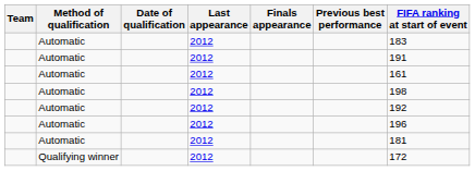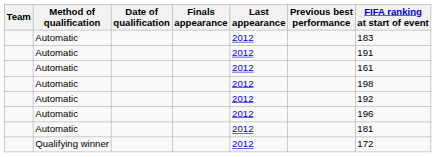columns swapped: Finals appearance <-> Last appearance
